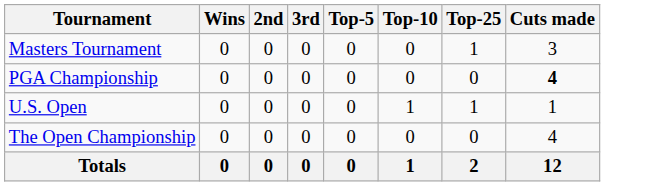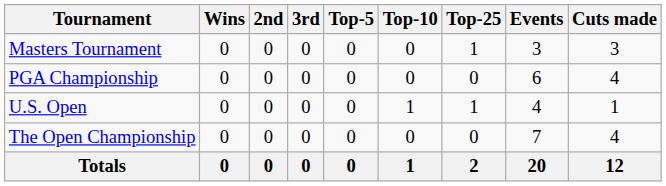+ column: Events | 3 | 6 | 4 | 7 | 20
PGA Championship | Cuts made: bold -> normal
